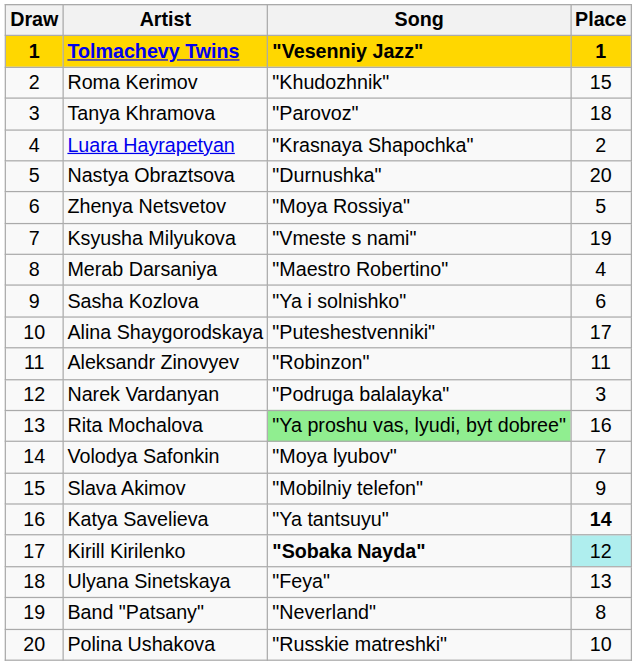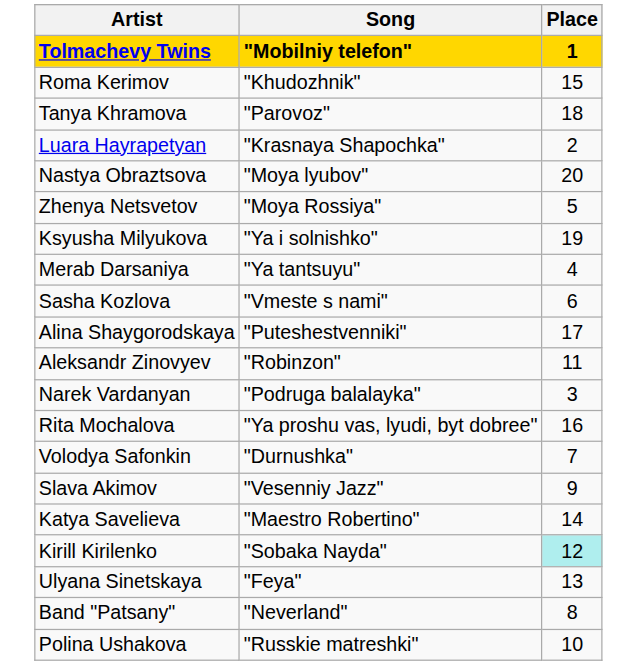- column: Draw | 1 | 2 | 3 | 4 | 5 | 6 | 7 | 8 | 9 | 10 | 11 | 12 | 13 | 14 | 15 | 16 | 17 | 18 | 19 | 20
Tolmachevy Twins | Song: "Vesenniy Jazz" -> "Mobilniy telefon"
Nastya Obraztsova | Song: "Durnushka" -> "Moya lyubov"
Ksyusha Milyukova | Song: "Vmeste s nami" -> "Ya i solnishko"
Merab Darsaniya | Song: "Maestro Robertino" -> "Ya tantsuyu"
Sasha Kozlova | Song: "Ya i solnishko" -> "Vmeste s nami"
Rita Mochalova | Song: lightgreen background -> no background
Volodya Safonkin | Song: "Moya lyubov" -> "Durnushka"
Slava Akimov | Song: "Mobilniy telefon" -> "Vesenniy Jazz"
Katya Savelieva | Song: "Ya tantsuyu" -> "Maestro Robertino"
Katya Savelieva | Place: bold -> normal
Kirill Kirilenko | Song: bold -> normal
